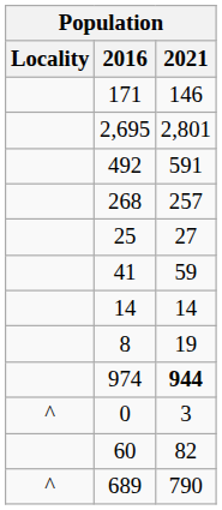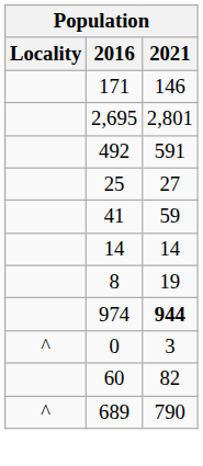- row: 268 | 257
